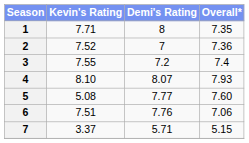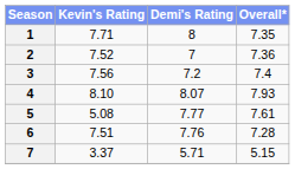3 | Kevin's Rating: 7.55 -> 7.56
5 | Overall*: 7.60 -> 7.61
6 | Overall*: 7.06 -> 7.28
